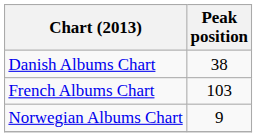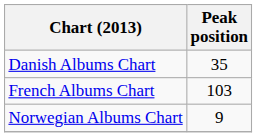Danish Albums Chart | Peak position: 38 -> 35
